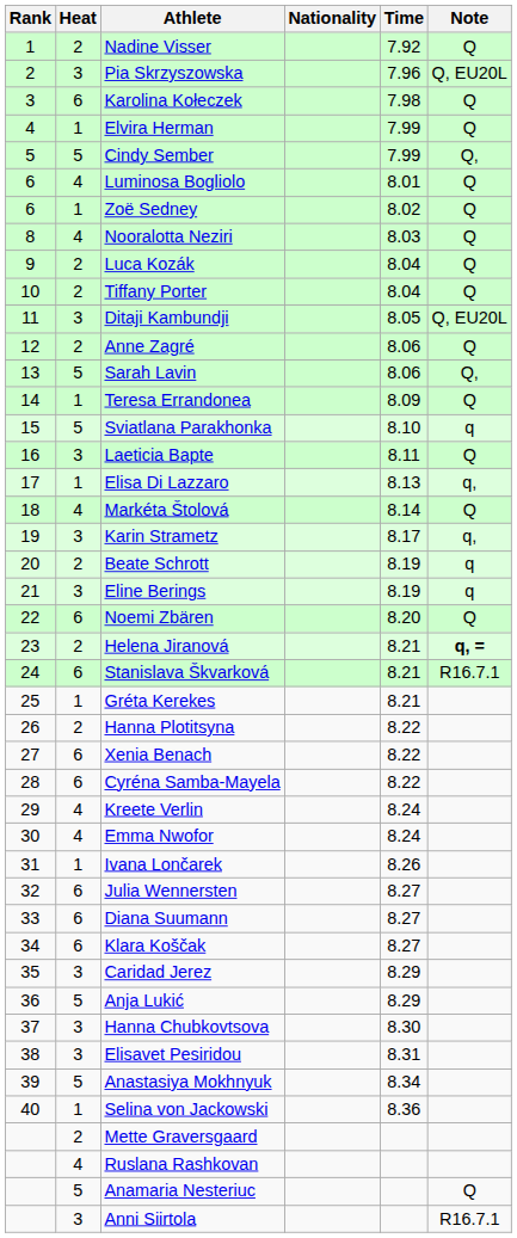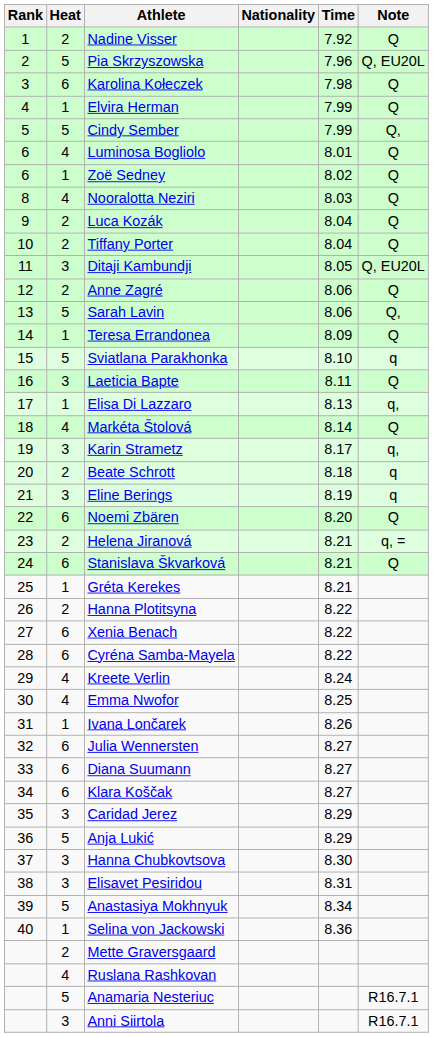Pia Skrzyszowska | Heat: 3 -> 5
Beate Schrott | Time: 8.19 -> 8.18
Helena Jiranová | Note: bold -> normal
Stanislava Škvarková | Note: R16.7.1 -> Q
Emma Nwofor | Time: 8.24 -> 8.25
Anamaria Nesteriuc | Note: Q -> R16.7.1
